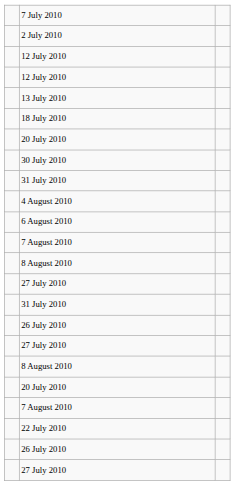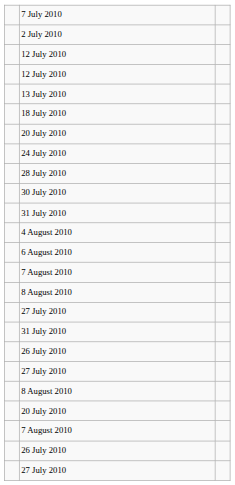+ row: 24 July 2010
+ row: 28 July 2010
- row: 22 July 2010
